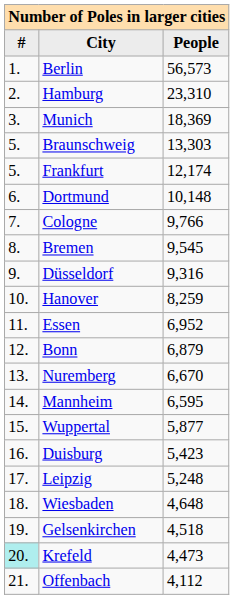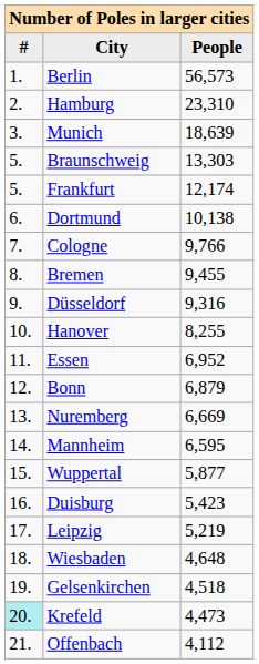Munich | People: 18,369 -> 18,639
Dortmund | People: 10,148 -> 10,138
Bremen | People: 9,545 -> 9,455
Hanover | People: 8,259 -> 8,255
Nuremberg | People: 6,670 -> 6,669
Leipzig | People: 5,248 -> 5,219
